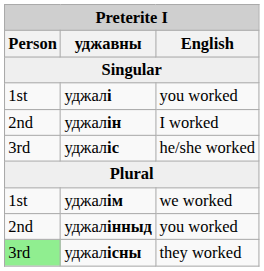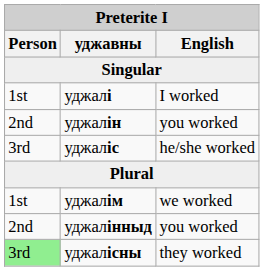уджалі | English: you worked -> I worked
уджалін | English: I worked -> you worked
